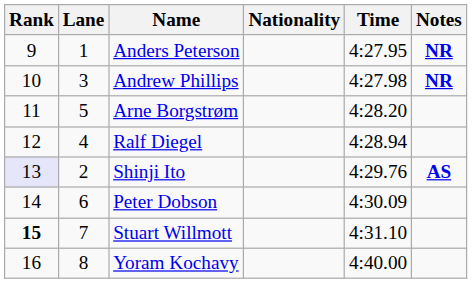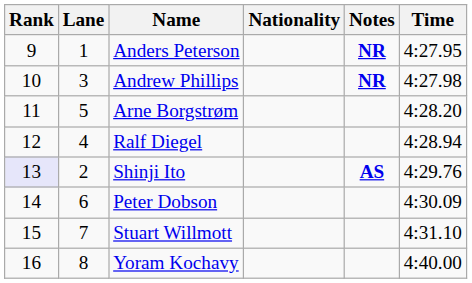columns swapped: Time <-> Notes
Stuart Willmott | Rank: bold -> normal
